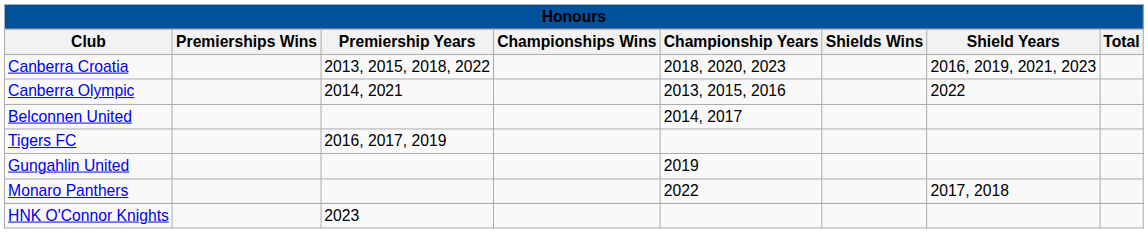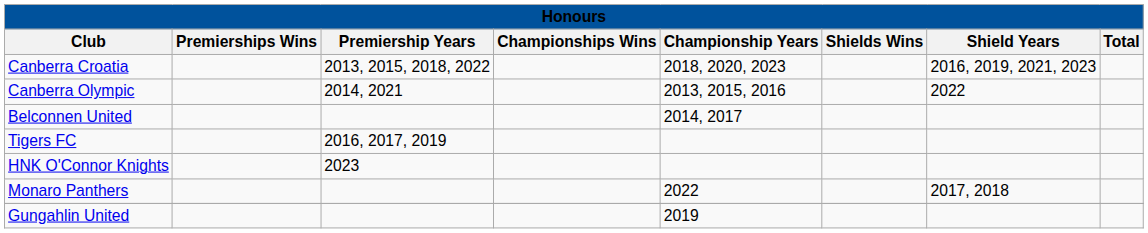rows swapped: Gungahlin United <-> HNK O'Connor Knights
